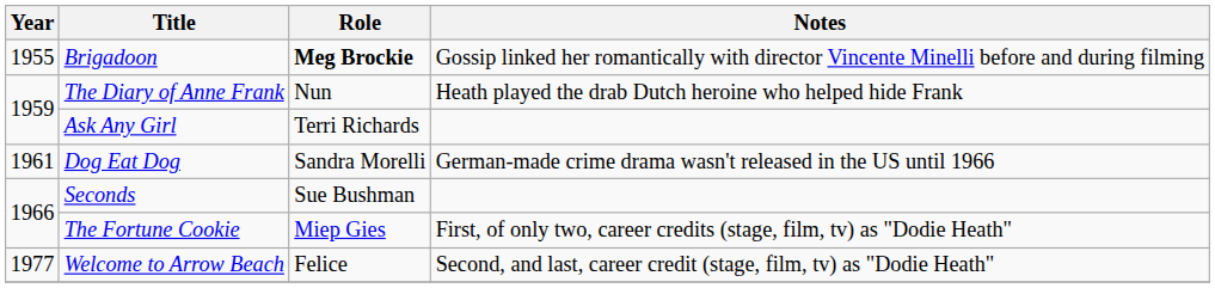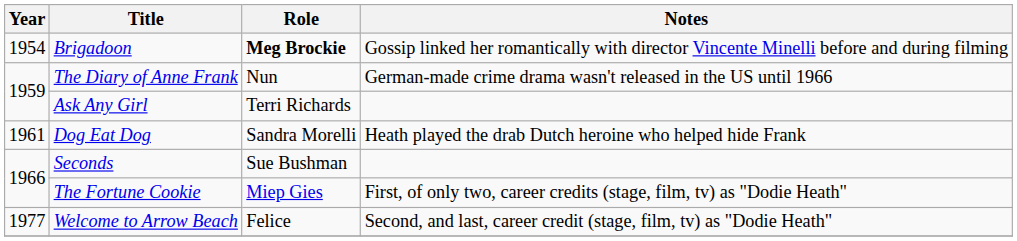Brigadoon | Year: 1955 -> 1954
The Diary of Anne Frank | Notes: Heath played the drab Dutch heroine who helped hide Frank -> German-made crime drama wasn't released in the US until 1966
Dog Eat Dog | Notes: German-made crime drama wasn't released in the US until 1966 -> Heath played the drab Dutch heroine who helped hide Frank
